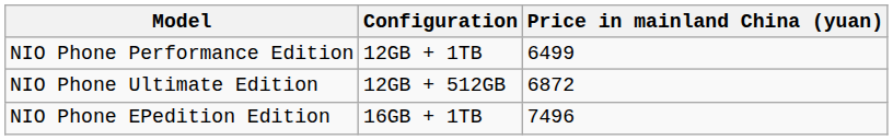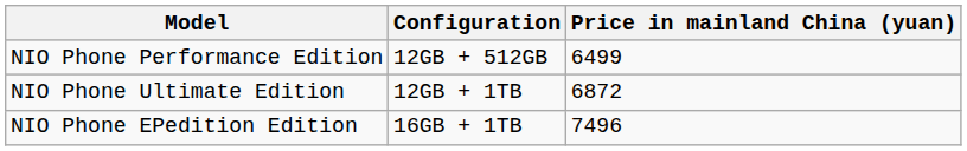NIO Phone Performance Edition | Configuration: 12GB + 1TB -> 12GB + 512GB
NIO Phone Ultimate Edition | Configuration: 12GB + 512GB -> 12GB + 1TB
